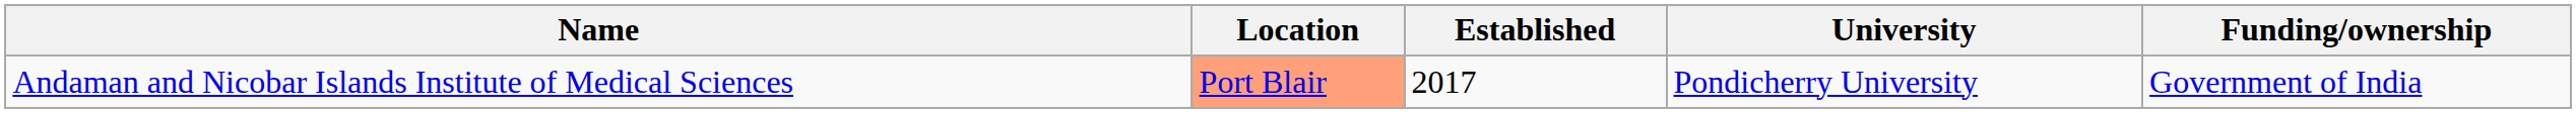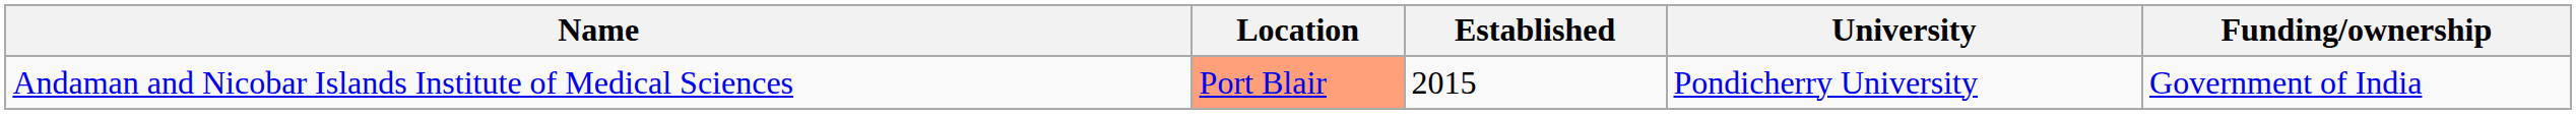Andaman and Nicobar Islands Institute of Medical Sciences | Established: 2017 -> 2015
